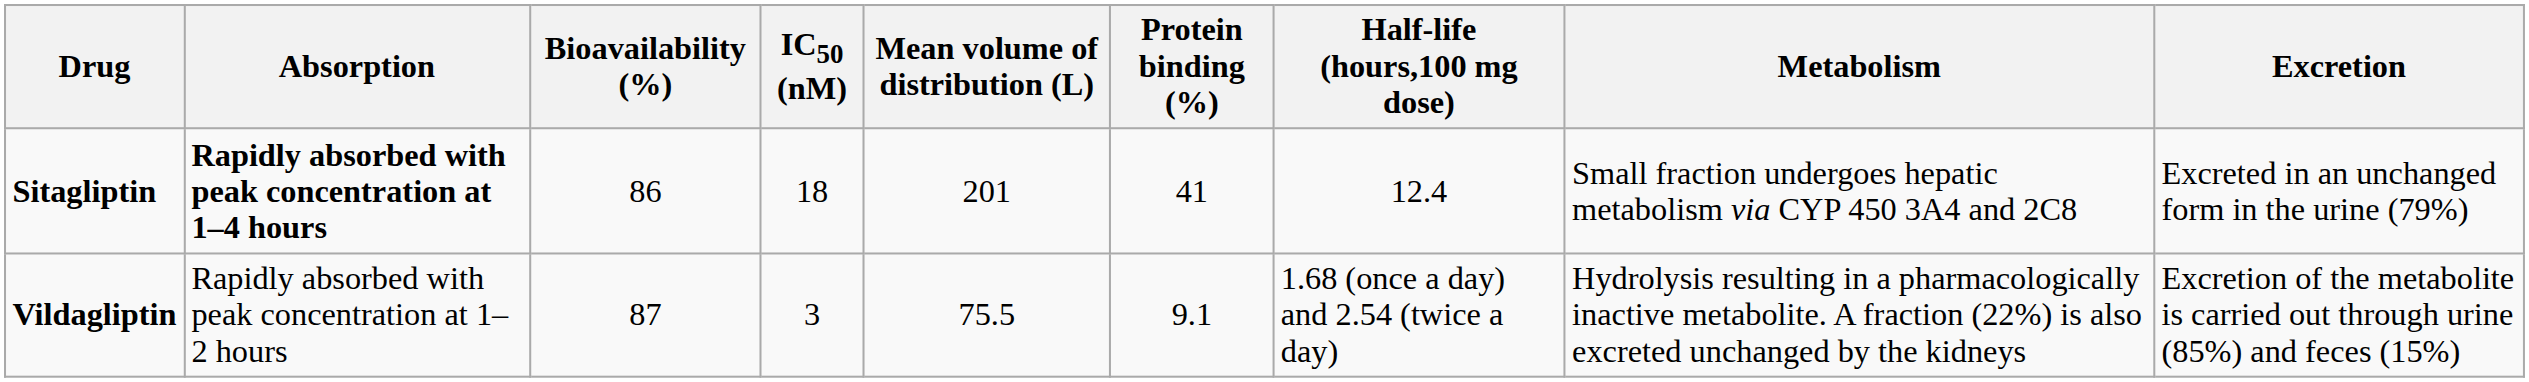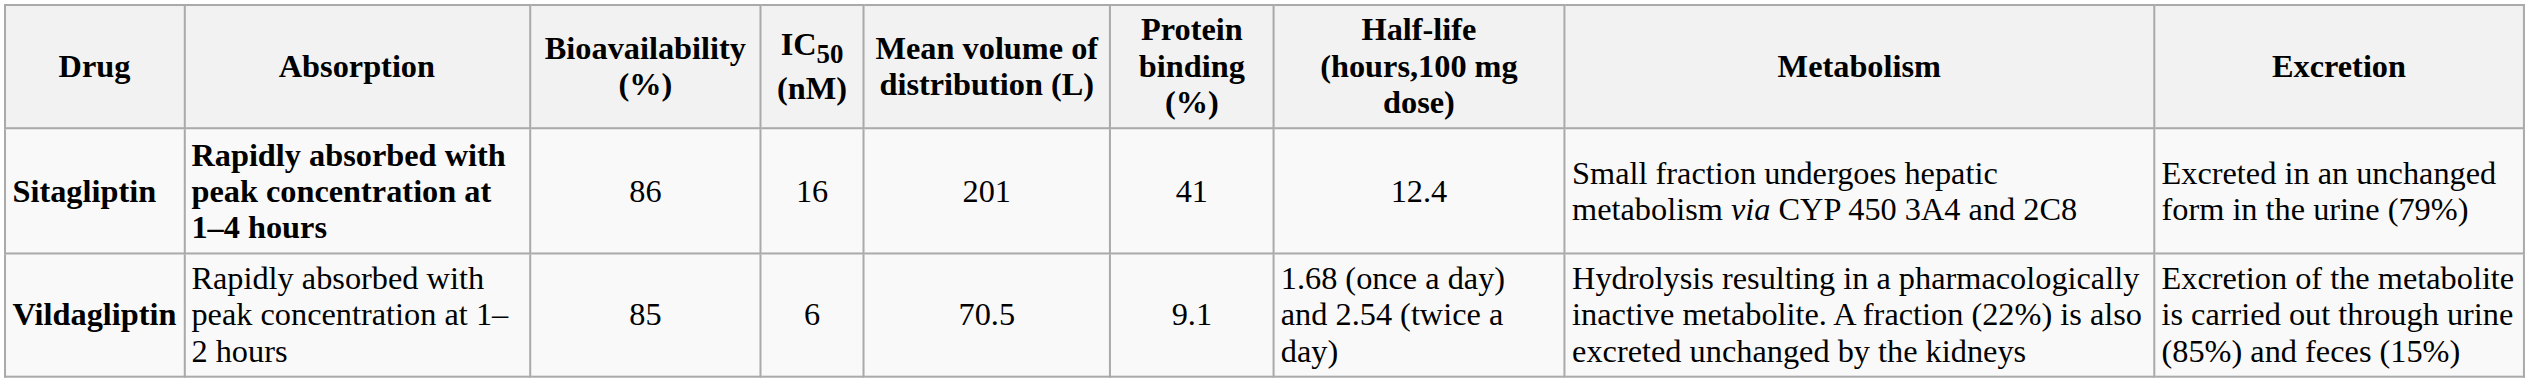Sitagliptin | IC50 (nM): 18 -> 16
Vildagliptin | Bioavailability (%): 87 -> 85
Vildagliptin | IC50 (nM): 3 -> 6
Vildagliptin | Mean volume of distribution (L): 75.5 -> 70.5
